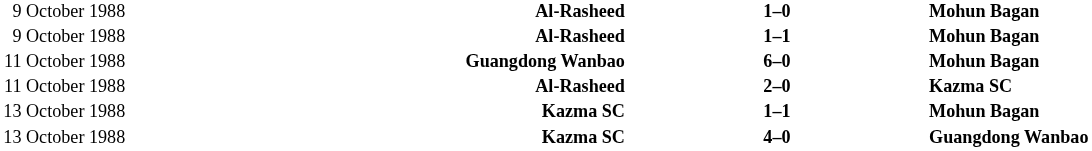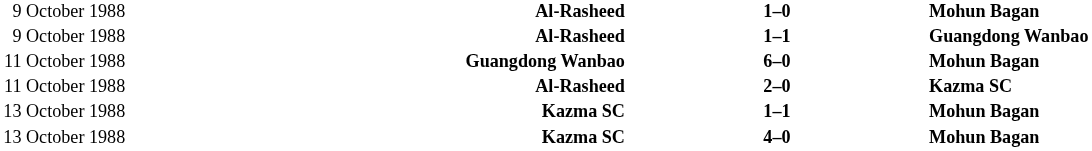9 October 1988 / 1–1 | column 4: Mohun Bagan -> Guangdong Wanbao
4–0 | column 4: Guangdong Wanbao -> Mohun Bagan
